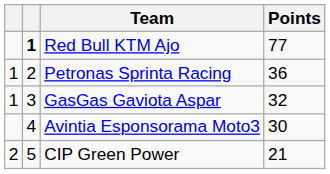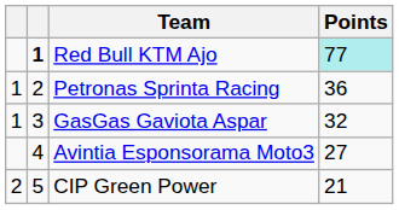Red Bull KTM Ajo | Points: no background -> paleturquoise background
Avintia Esponsorama Moto3 | Points: 30 -> 27
